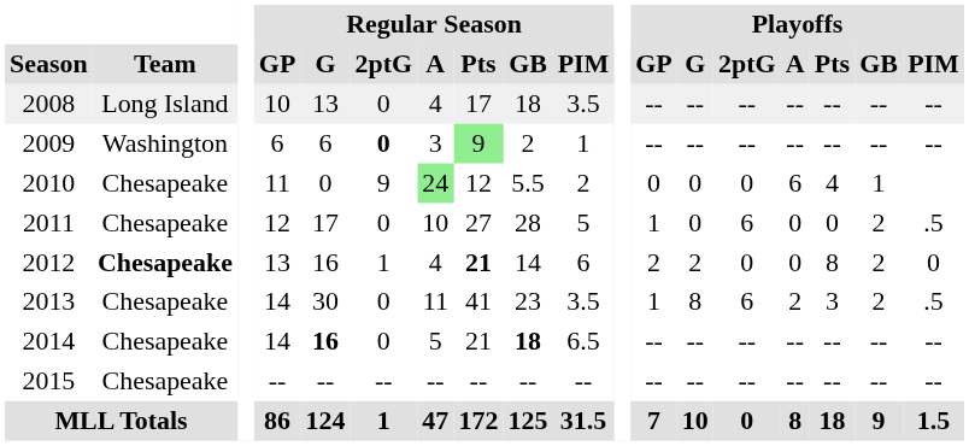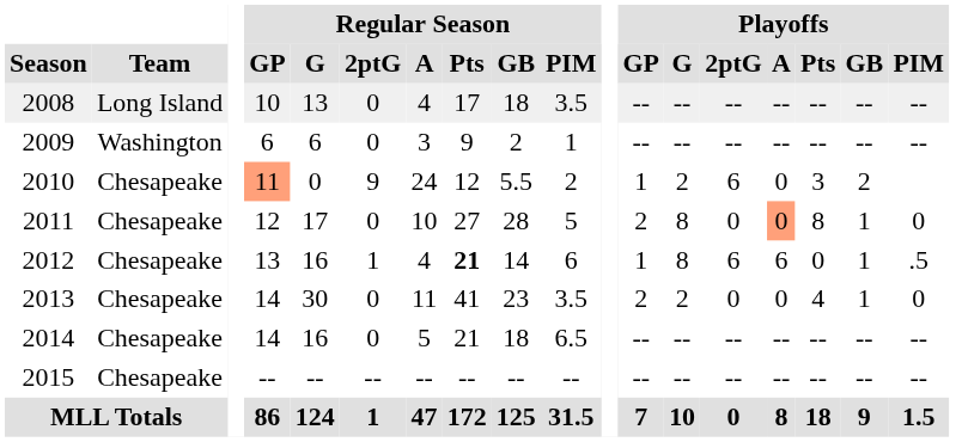2009 | Regular Season / 2ptG: bold -> normal
2009 | Regular Season / Pts: lightgreen background -> no background
2010 | Regular Season / GP: no background -> lightsalmon background
2010 | Regular Season / A: lightgreen background -> no background
2010 | Playoffs / GP: 0 -> 1
2010 | Playoffs / G: 0 -> 2
2010 | Playoffs / 2ptG: 0 -> 6
2010 | Playoffs / A: 6 -> 0
2010 | Playoffs / Pts: 4 -> 3
2010 | Playoffs / GB: 1 -> 2
2011 | Playoffs / GP: 1 -> 2
2011 | Playoffs / G: 0 -> 8
2011 | Playoffs / 2ptG: 6 -> 0
2011 | Playoffs / A: no background -> lightsalmon background
2011 | Playoffs / Pts: 0 -> 8
2011 | Playoffs / GB: 2 -> 1
2011 | Playoffs / PIM: .5 -> 0
2012 | Team: bold -> normal
2012 | Playoffs / GP: 2 -> 1
2012 | Playoffs / G: 2 -> 8
2012 | Playoffs / 2ptG: 0 -> 6
2012 | Playoffs / A: 0 -> 6
2012 | Playoffs / Pts: 8 -> 0
2012 | Playoffs / GB: 2 -> 1
2012 | Playoffs / PIM: 0 -> .5
2013 | Playoffs / GP: 1 -> 2
2013 | Playoffs / G: 8 -> 2
2013 | Playoffs / 2ptG: 6 -> 0
2013 | Playoffs / A: 2 -> 0
2013 | Playoffs / Pts: 3 -> 4
2013 | Playoffs / GB: 2 -> 1
2013 | Playoffs / PIM: .5 -> 0
2014 | Regular Season / G: bold -> normal
2014 | Regular Season / GB: bold -> normal
